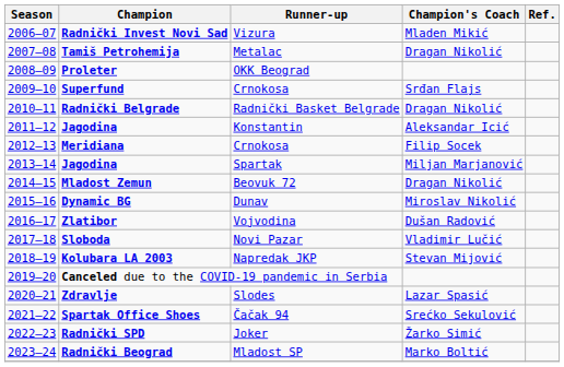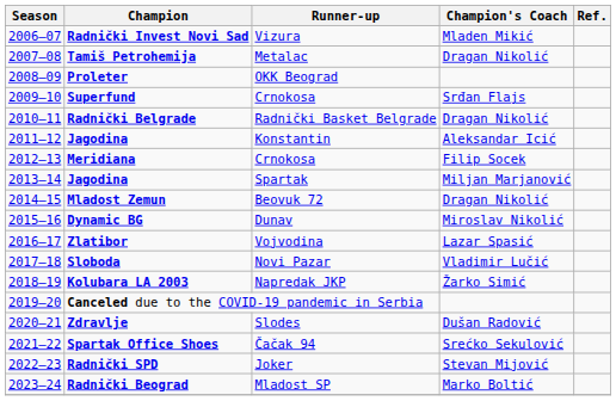Zlatibor | Champion's Coach: Dušan Radović -> Lazar Spasić
Kolubara LA 2003 | Champion's Coach: Stevan Mijović -> Žarko Simić
Zdravlje | Champion's Coach: Lazar Spasić -> Dušan Radović
Radnički SPD | Champion's Coach: Žarko Simić -> Stevan Mijović
